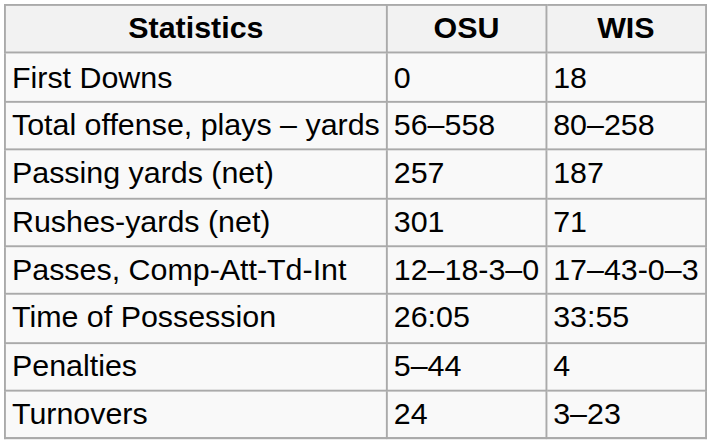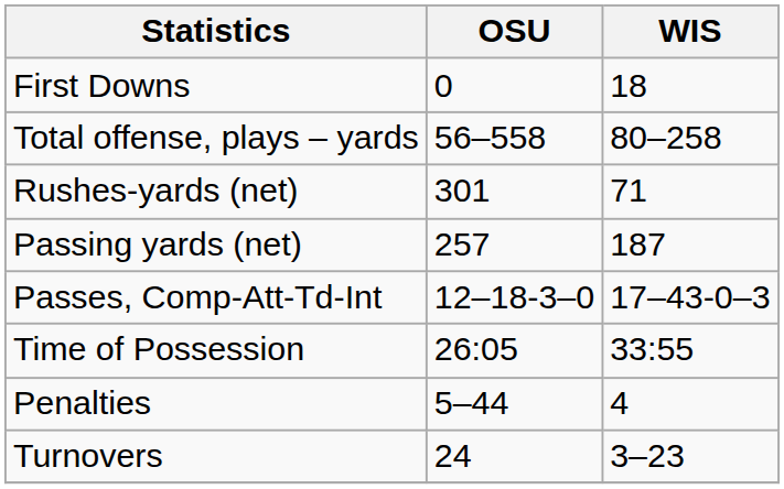rows swapped: Rushes-yards (net) <-> Passing yards (net)
